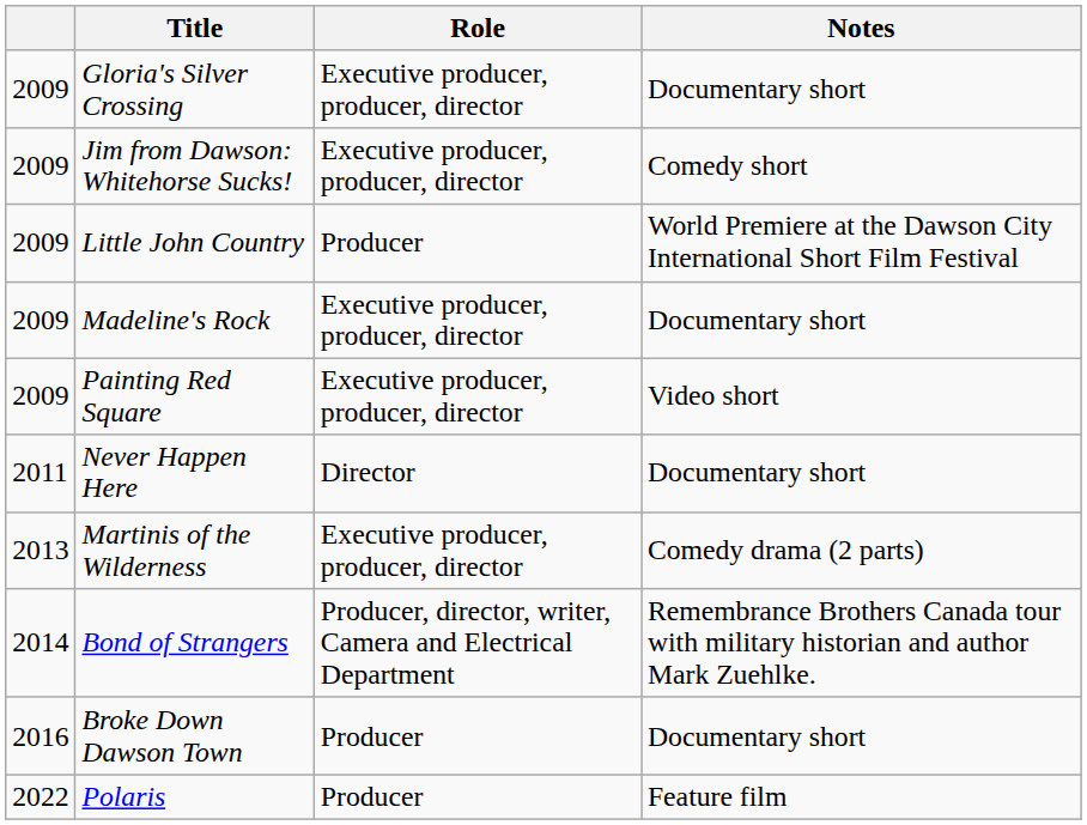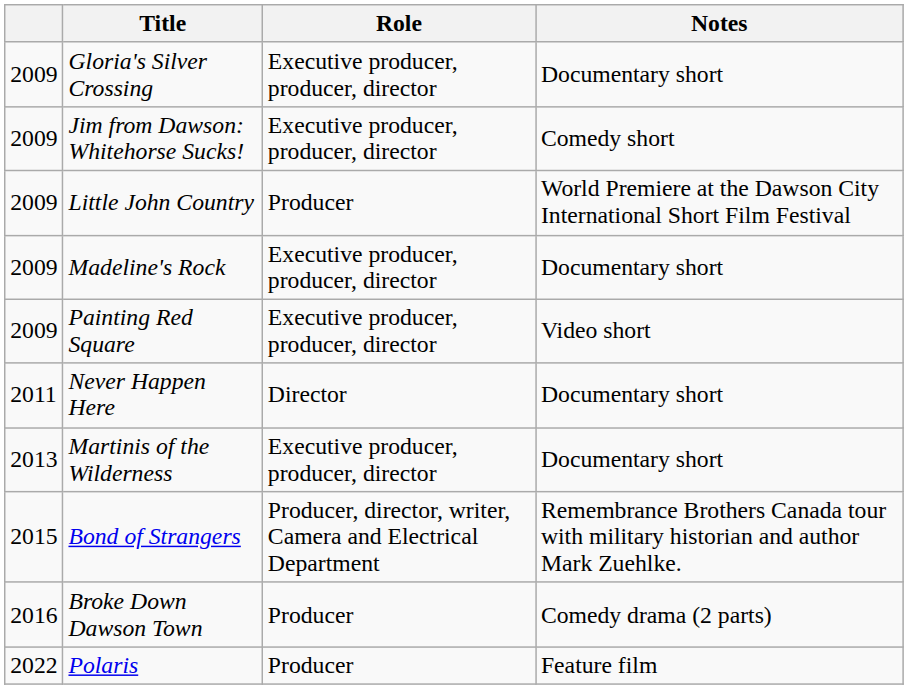Martinis of the Wilderness | Notes: Comedy drama (2 parts) -> Documentary short
Bond of Strangers | column 1: 2014 -> 2015
Broke Down Dawson Town | Notes: Documentary short -> Comedy drama (2 parts)
